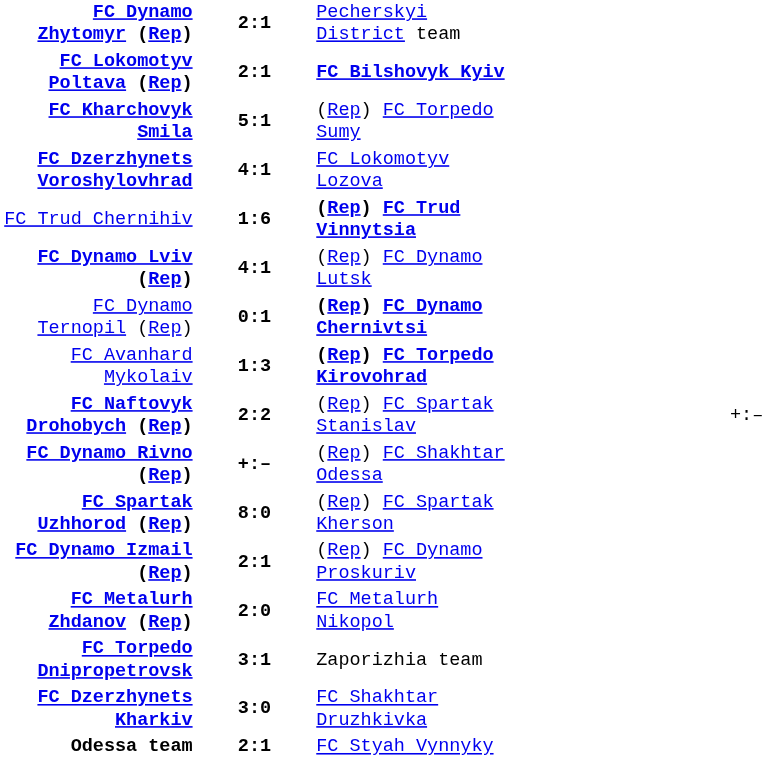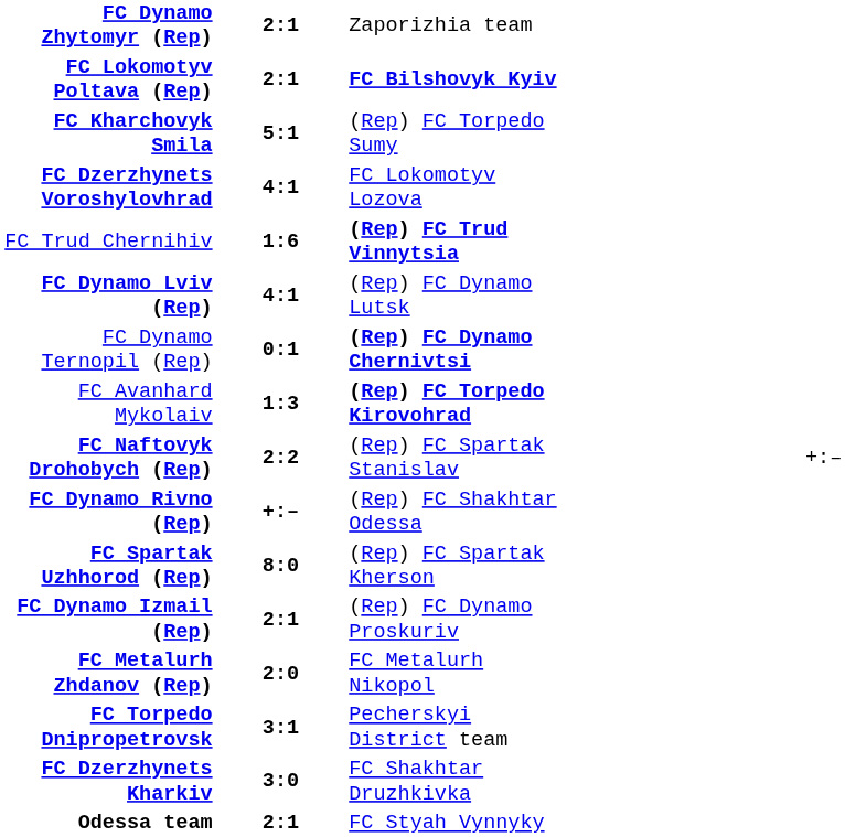FC Dynamo Zhytomyr (Rep) | column 3: Pecherskyi District team -> Zaporizhia team
FC Torpedo Dnipropetrovsk | column 3: Zaporizhia team -> Pecherskyi District team
